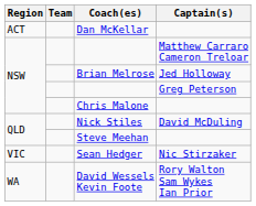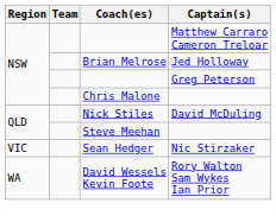- row: ACT | Dan McKellar
